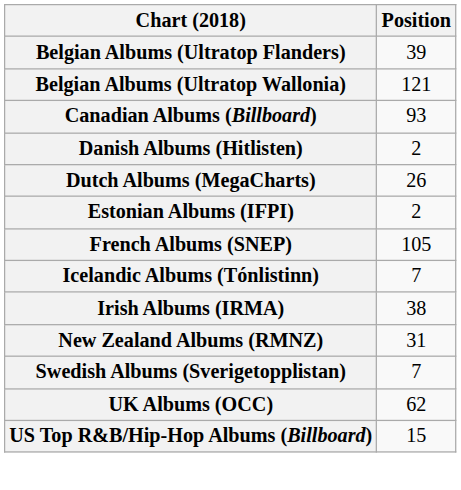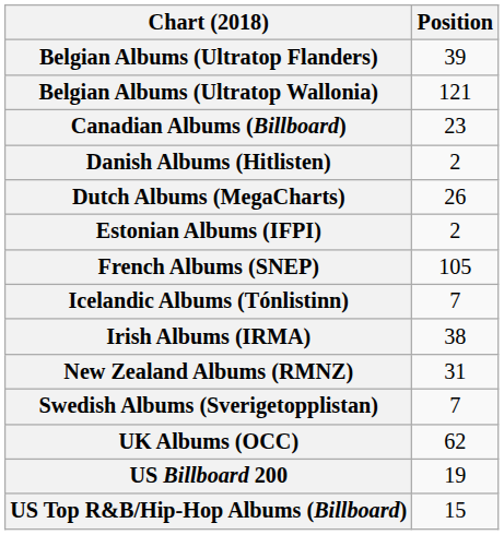Canadian Albums (Billboard) | Position: 93 -> 23
+ row: US Billboard 200 | 19
